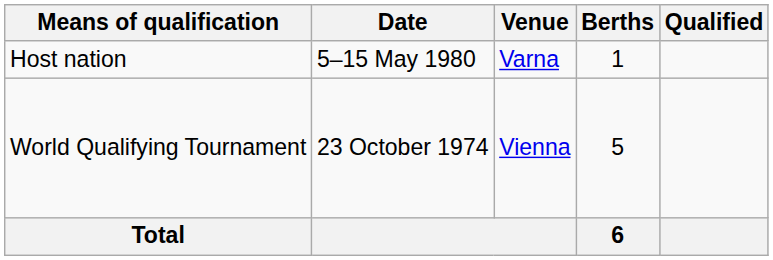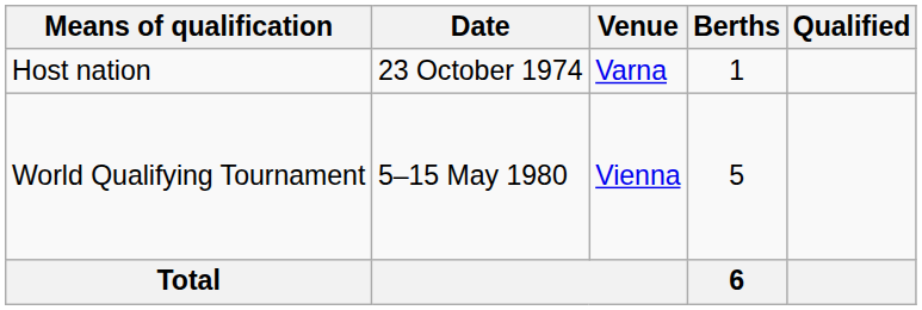Host nation | Date: 5–15 May 1980 -> 23 October 1974
World Qualifying Tournament | Date: 23 October 1974 -> 5–15 May 1980
